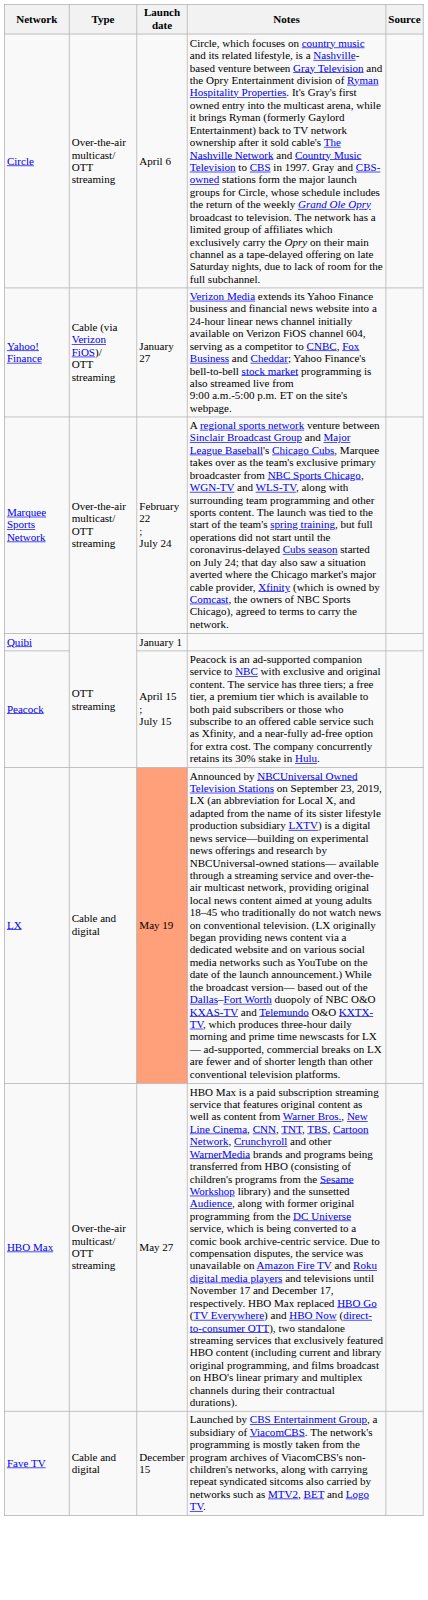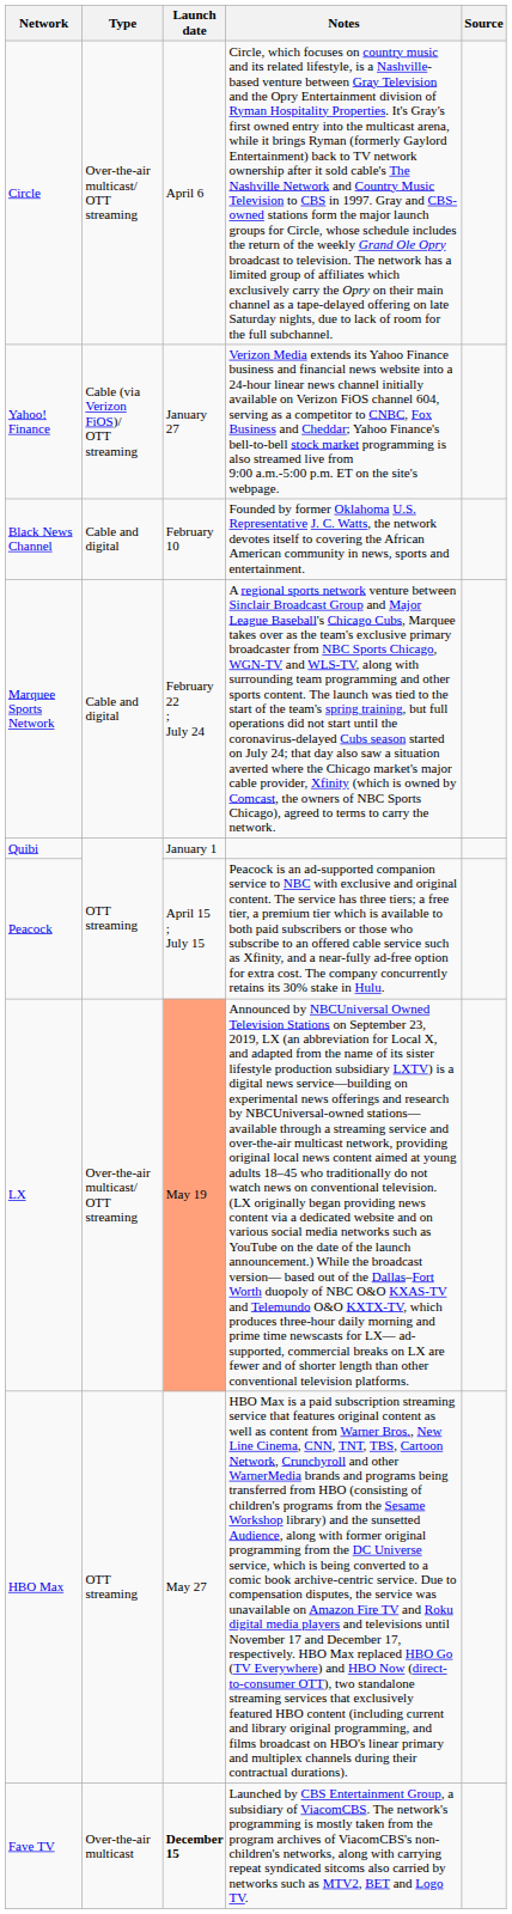+ row: Black News Channel | Cable and digital | February 10 | Founded by former Oklahoma U.S. Representative J. C. Watts, the network devotes itself to covering the African American community in news, sports and entertainment.
Marquee Sports Network | Type: Over-the-air multicast/ OTT streaming -> Cable and digital
LX | Type: Cable and digital -> Over-the-air multicast/ OTT streaming
HBO Max | Type: Over-the-air multicast/ OTT streaming -> OTT streaming
Fave TV | Type: Cable and digital -> Over-the-air multicast
Fave TV | Launch date: normal -> bold
